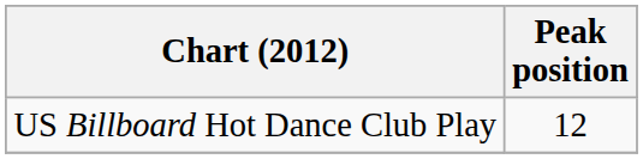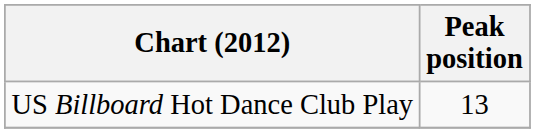US Billboard Hot Dance Club Play | Peak position: 12 -> 13
